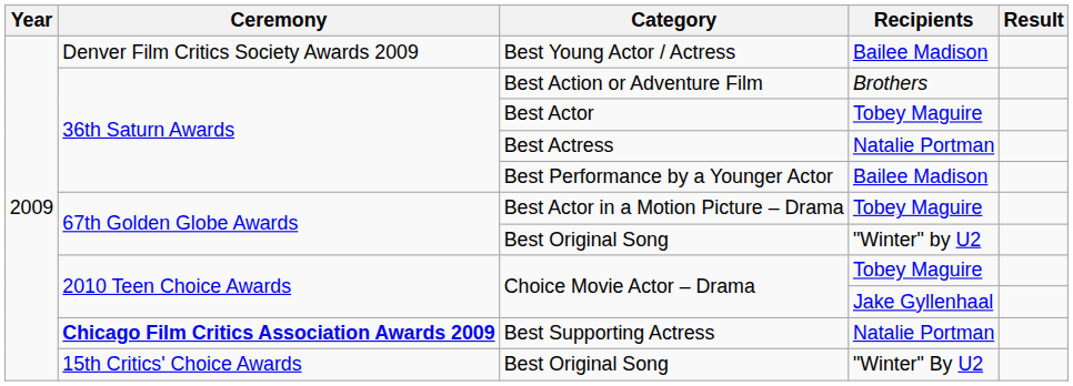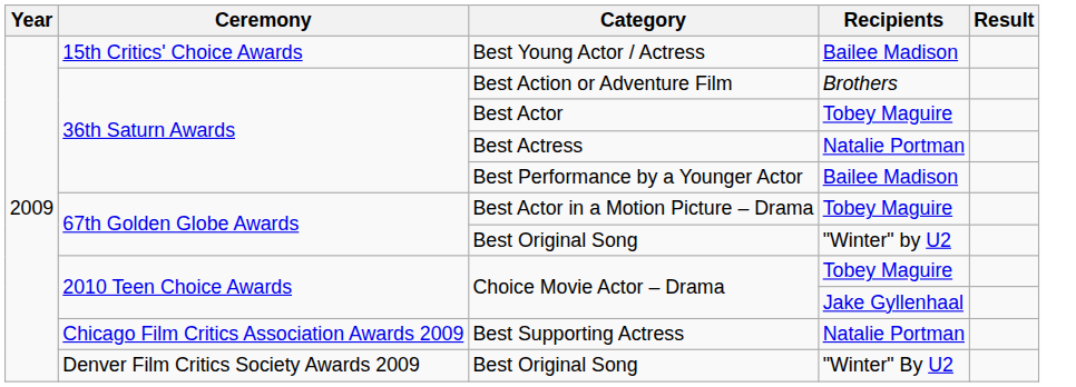Best Young Actor / Actress | Ceremony: Denver Film Critics Society Awards 2009 -> 15th Critics' Choice Awards
Best Supporting Actress | Ceremony: bold -> normal
Best Original Song / "Winter" By U2 | Ceremony: 15th Critics' Choice Awards -> Denver Film Critics Society Awards 2009
